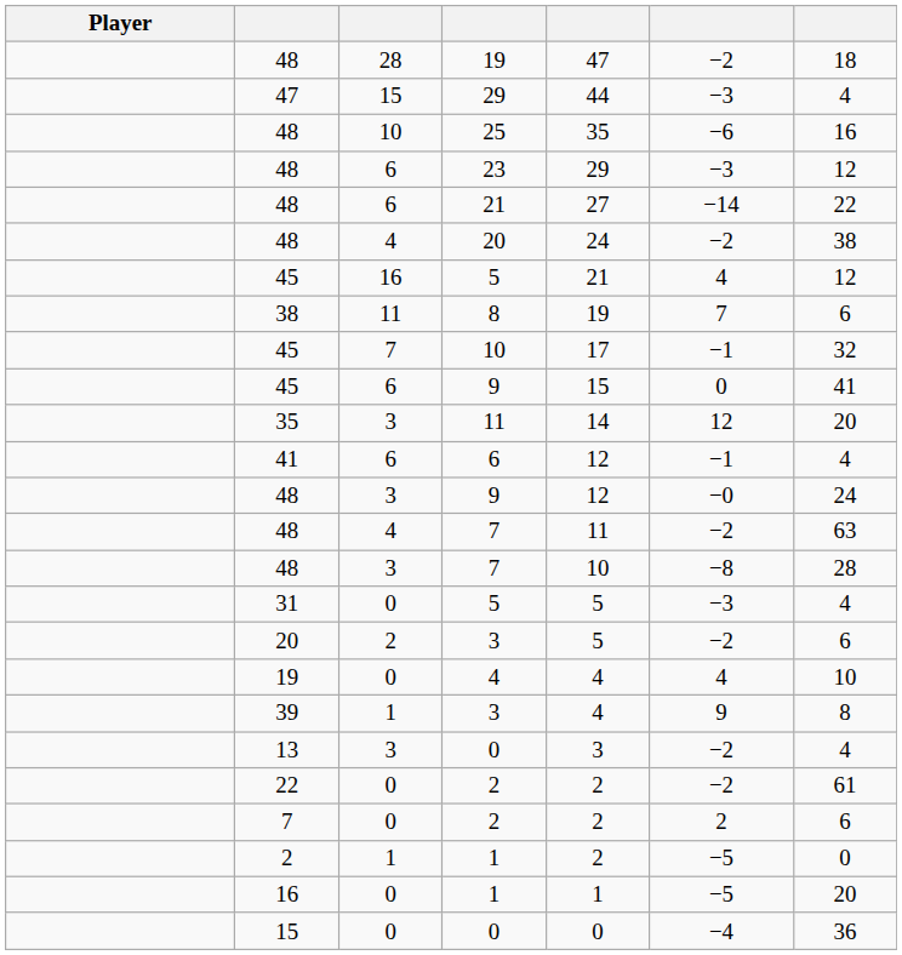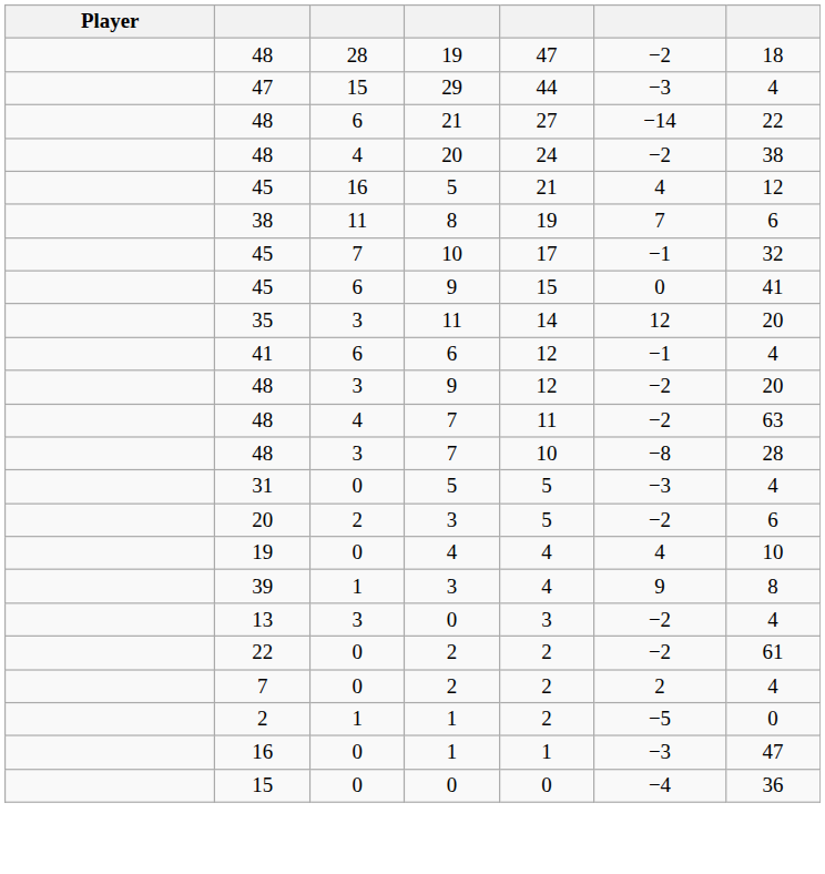- row: 48 | 10 | 25 | 35 | −6 | 16
- row: 48 | 6 | 23 | 29 | −3 | 12
48 / 9 | column 6: −0 -> −2
48 / 9 | column 7: 24 -> 20
7 / 2 | column 7: 6 -> 4
16 / 1 | column 6: −5 -> −3
16 / 1 | column 7: 20 -> 47
